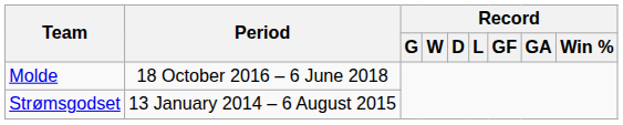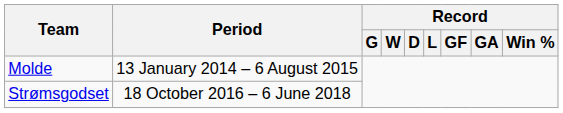Molde | Period: 18 October 2016 – 6 June 2018 -> 13 January 2014 – 6 August 2015
Strømsgodset | Period: 13 January 2014 – 6 August 2015 -> 18 October 2016 – 6 June 2018
